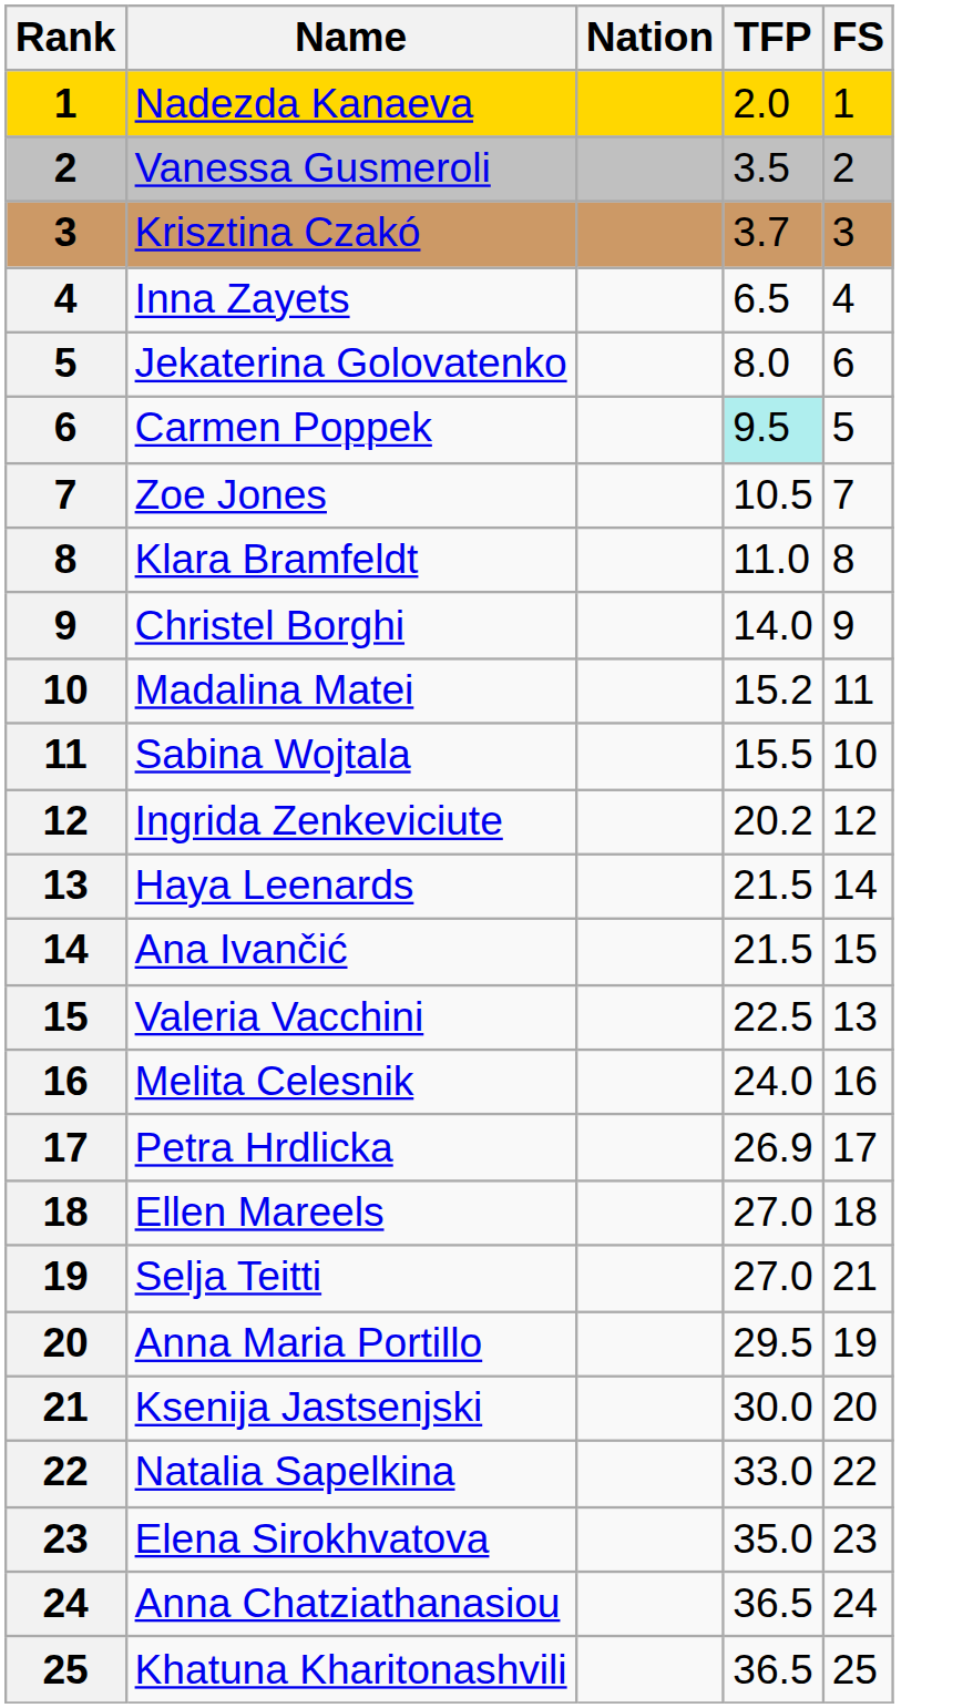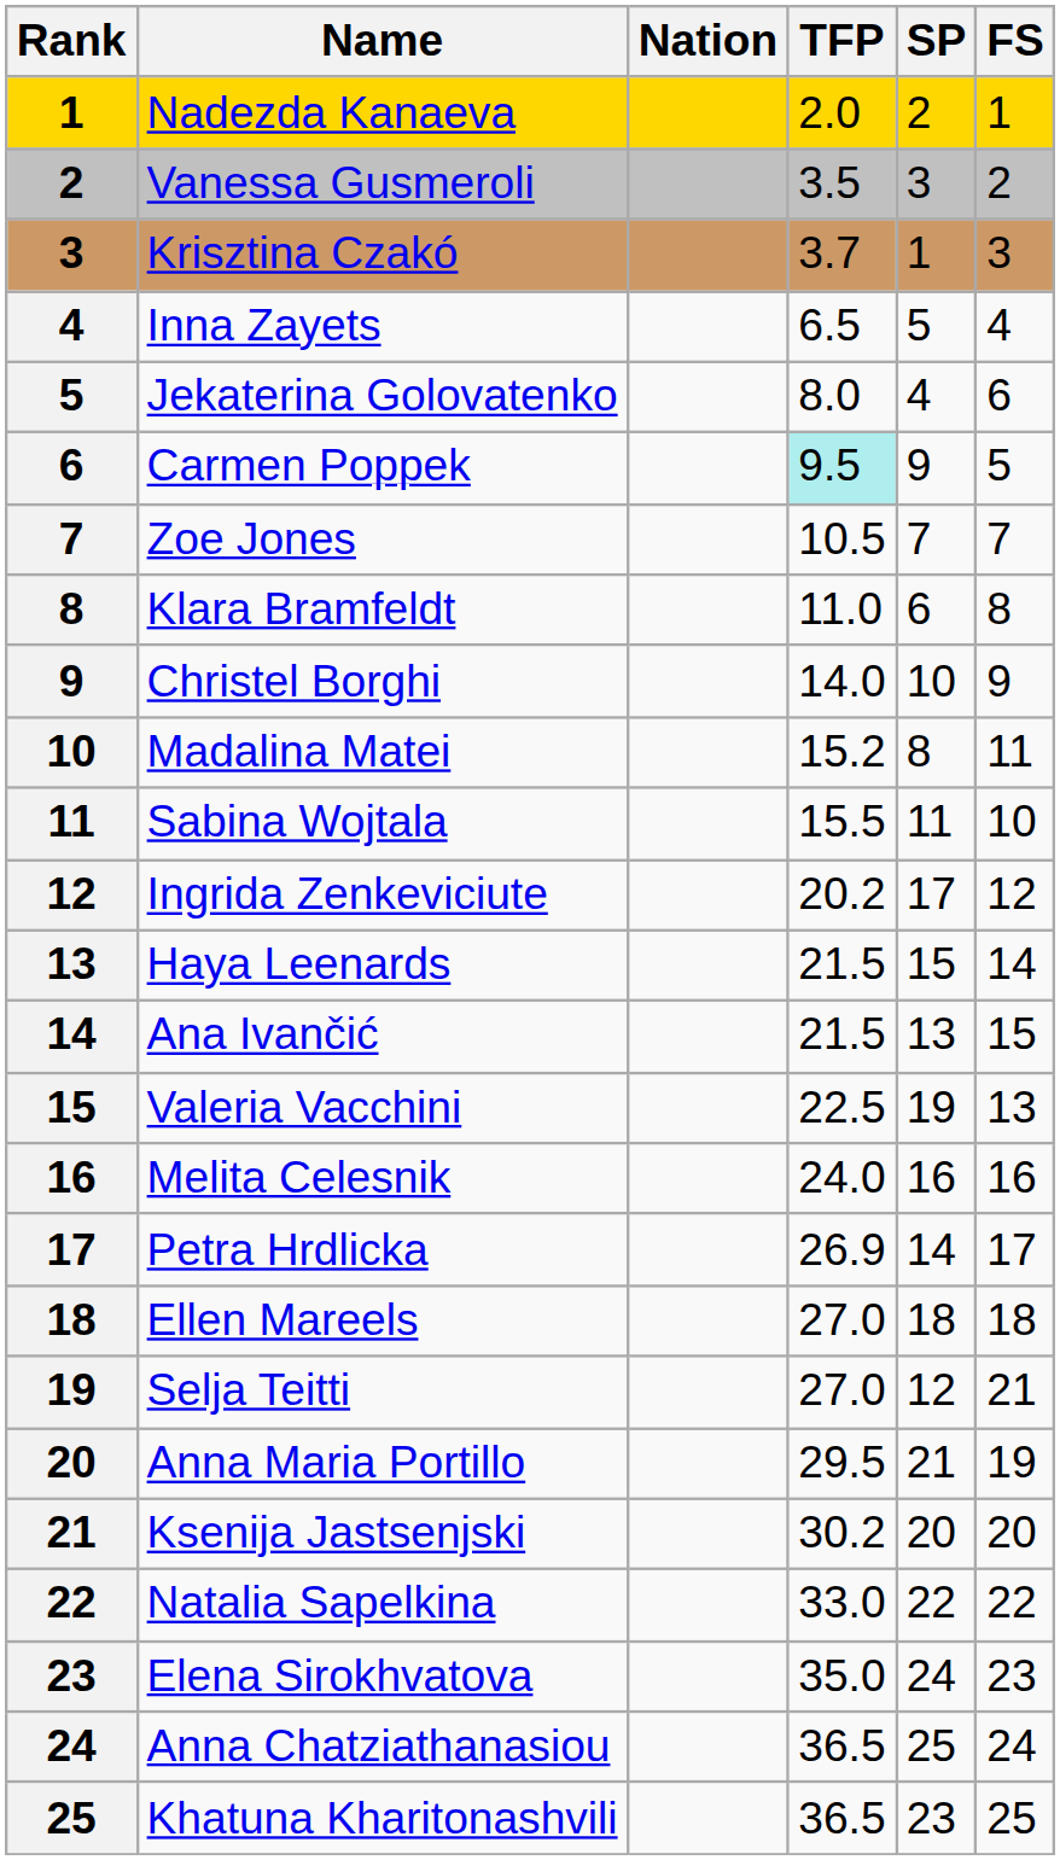+ column: SP | 2 | 3 | 1 | 5 | 4 | 9 | 7 | 6 | 10 | 8 | 11 | 17 | 15 | 13 | 19 | 16 | 14 | 18 | 12 | 21 | 20 | 22 | 24 | 25 | 23
Ksenija Jastsenjski | TFP: 30.0 -> 30.2
